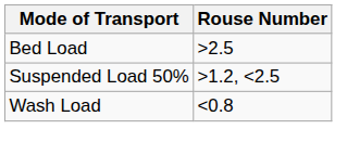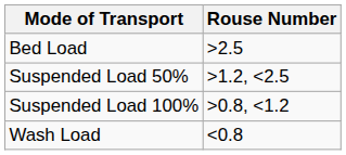+ row: Suspended Load 100% | >0.8, <1.2
